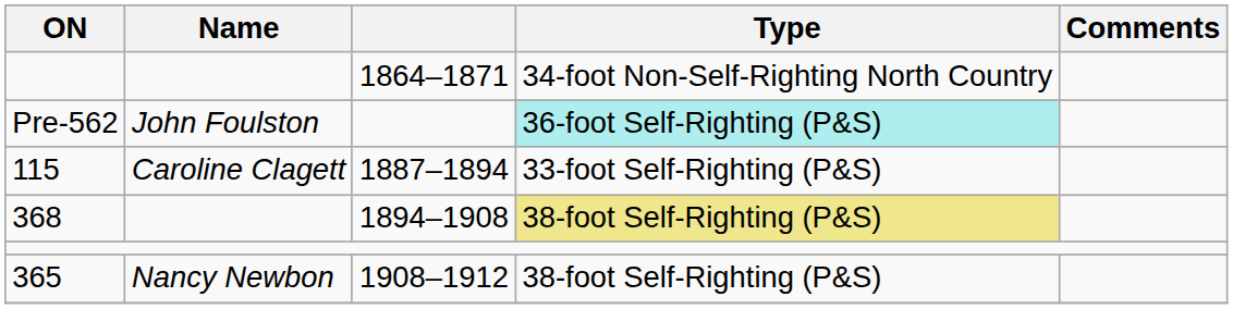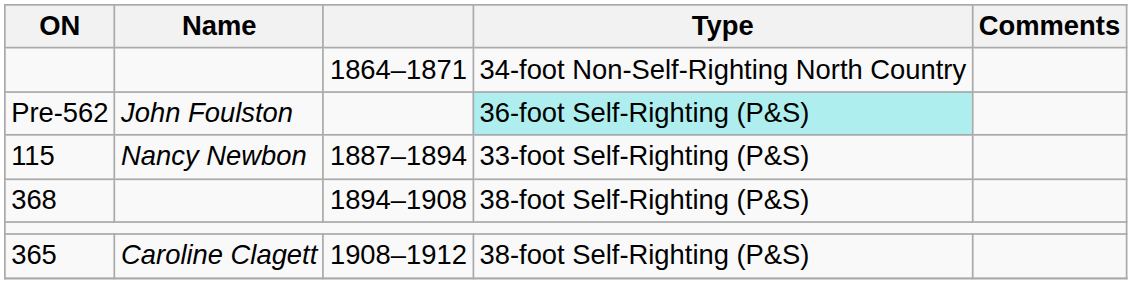115 | Name: Caroline Clagett -> Nancy Newbon
368 | Type: khaki background -> no background
365 | Name: Nancy Newbon -> Caroline Clagett
